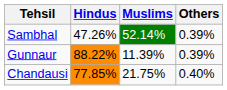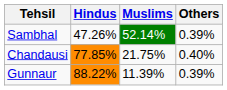rows swapped: Chandausi <-> Gunnaur
